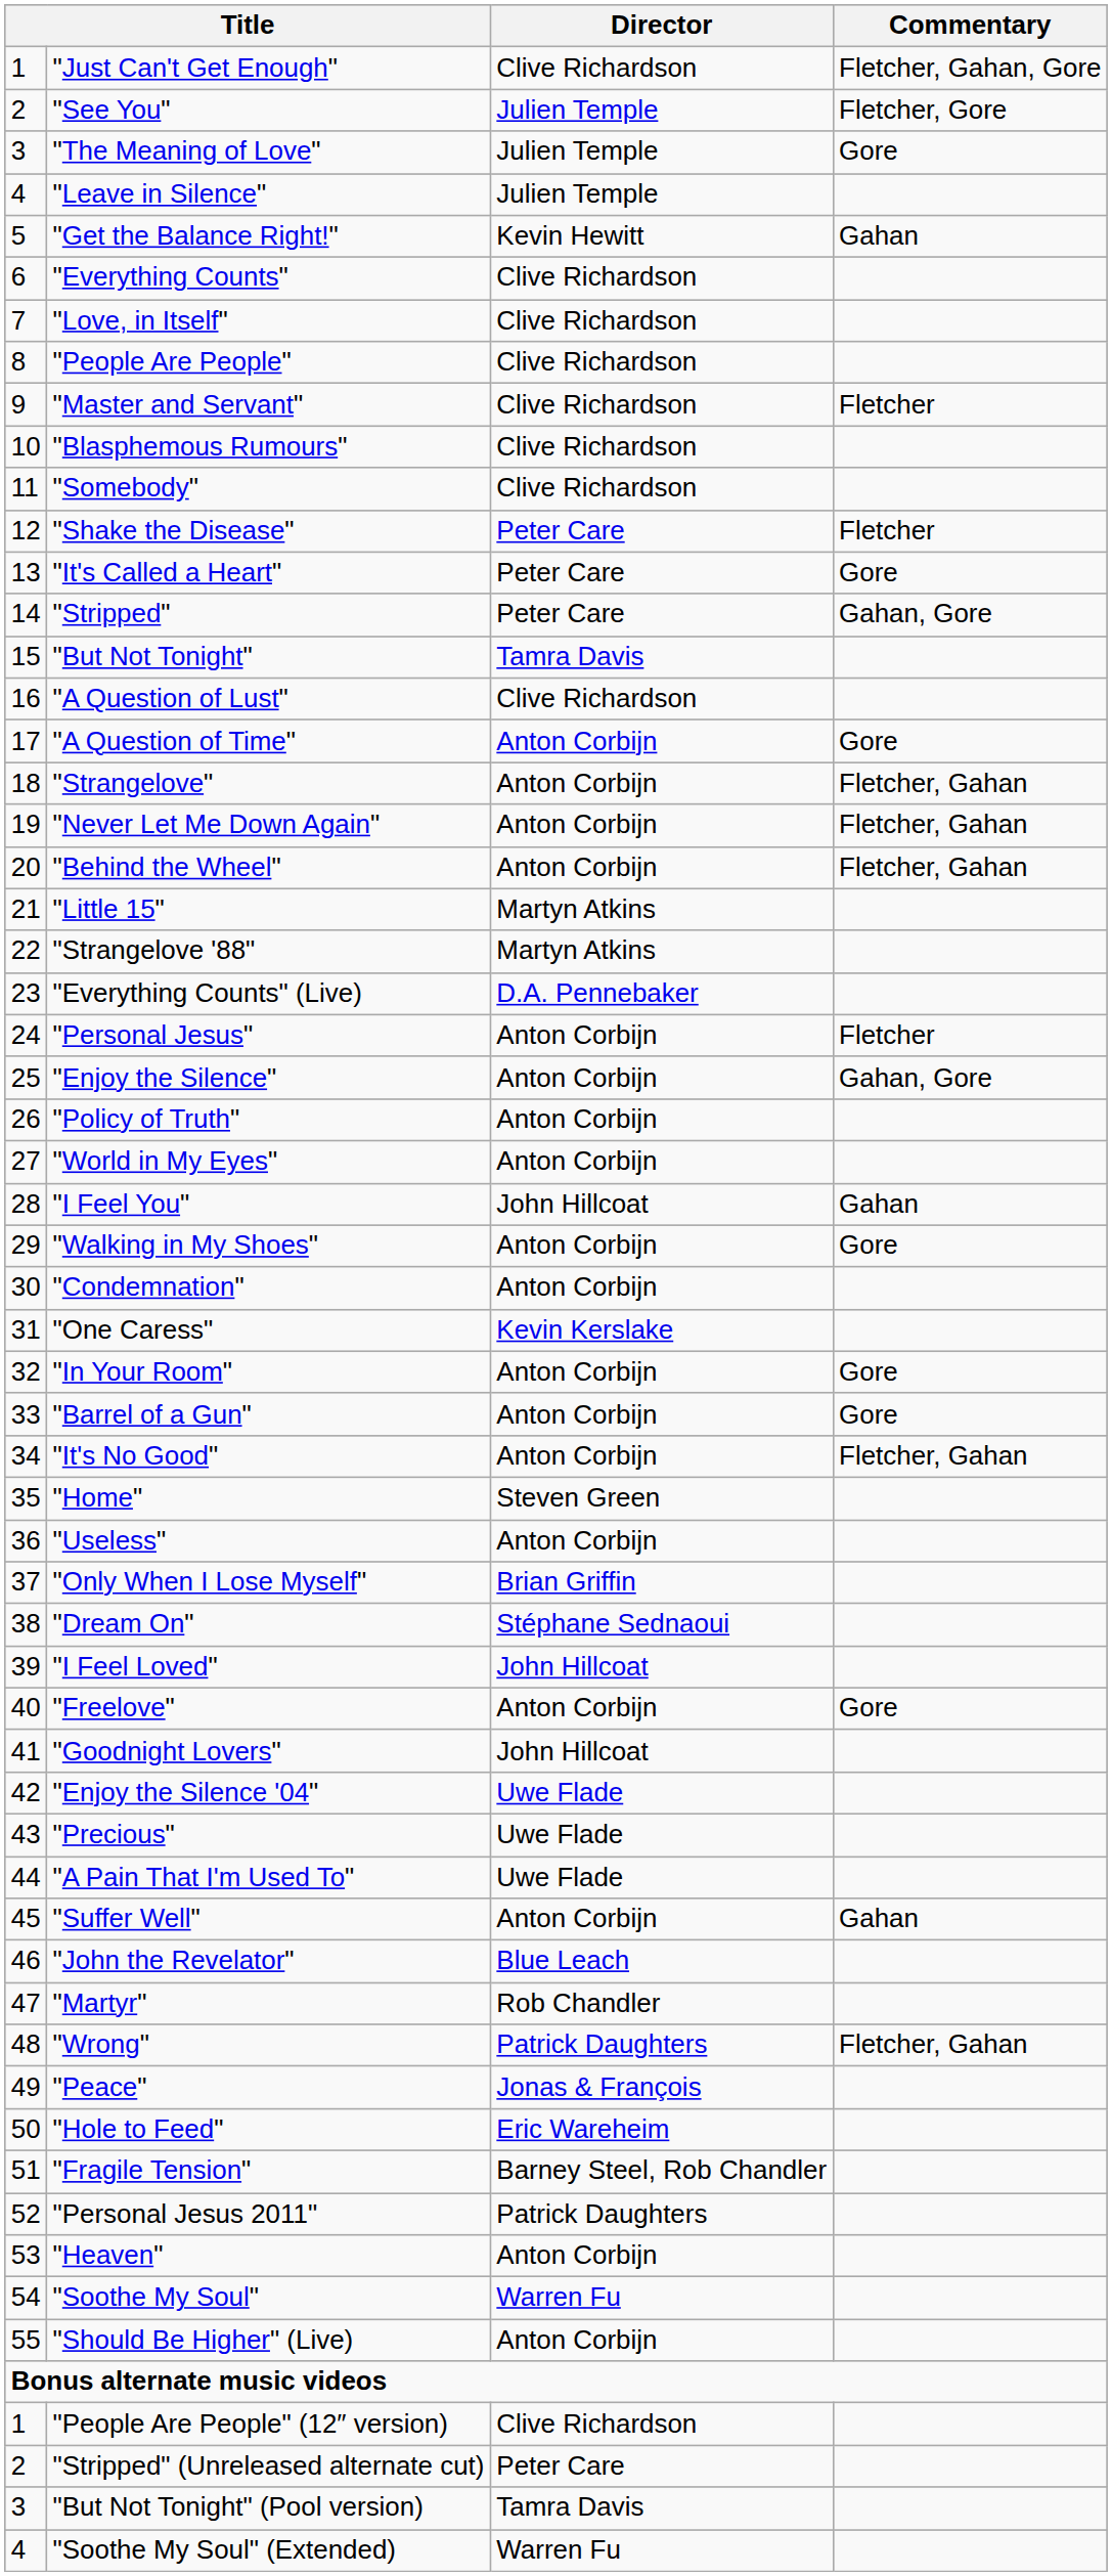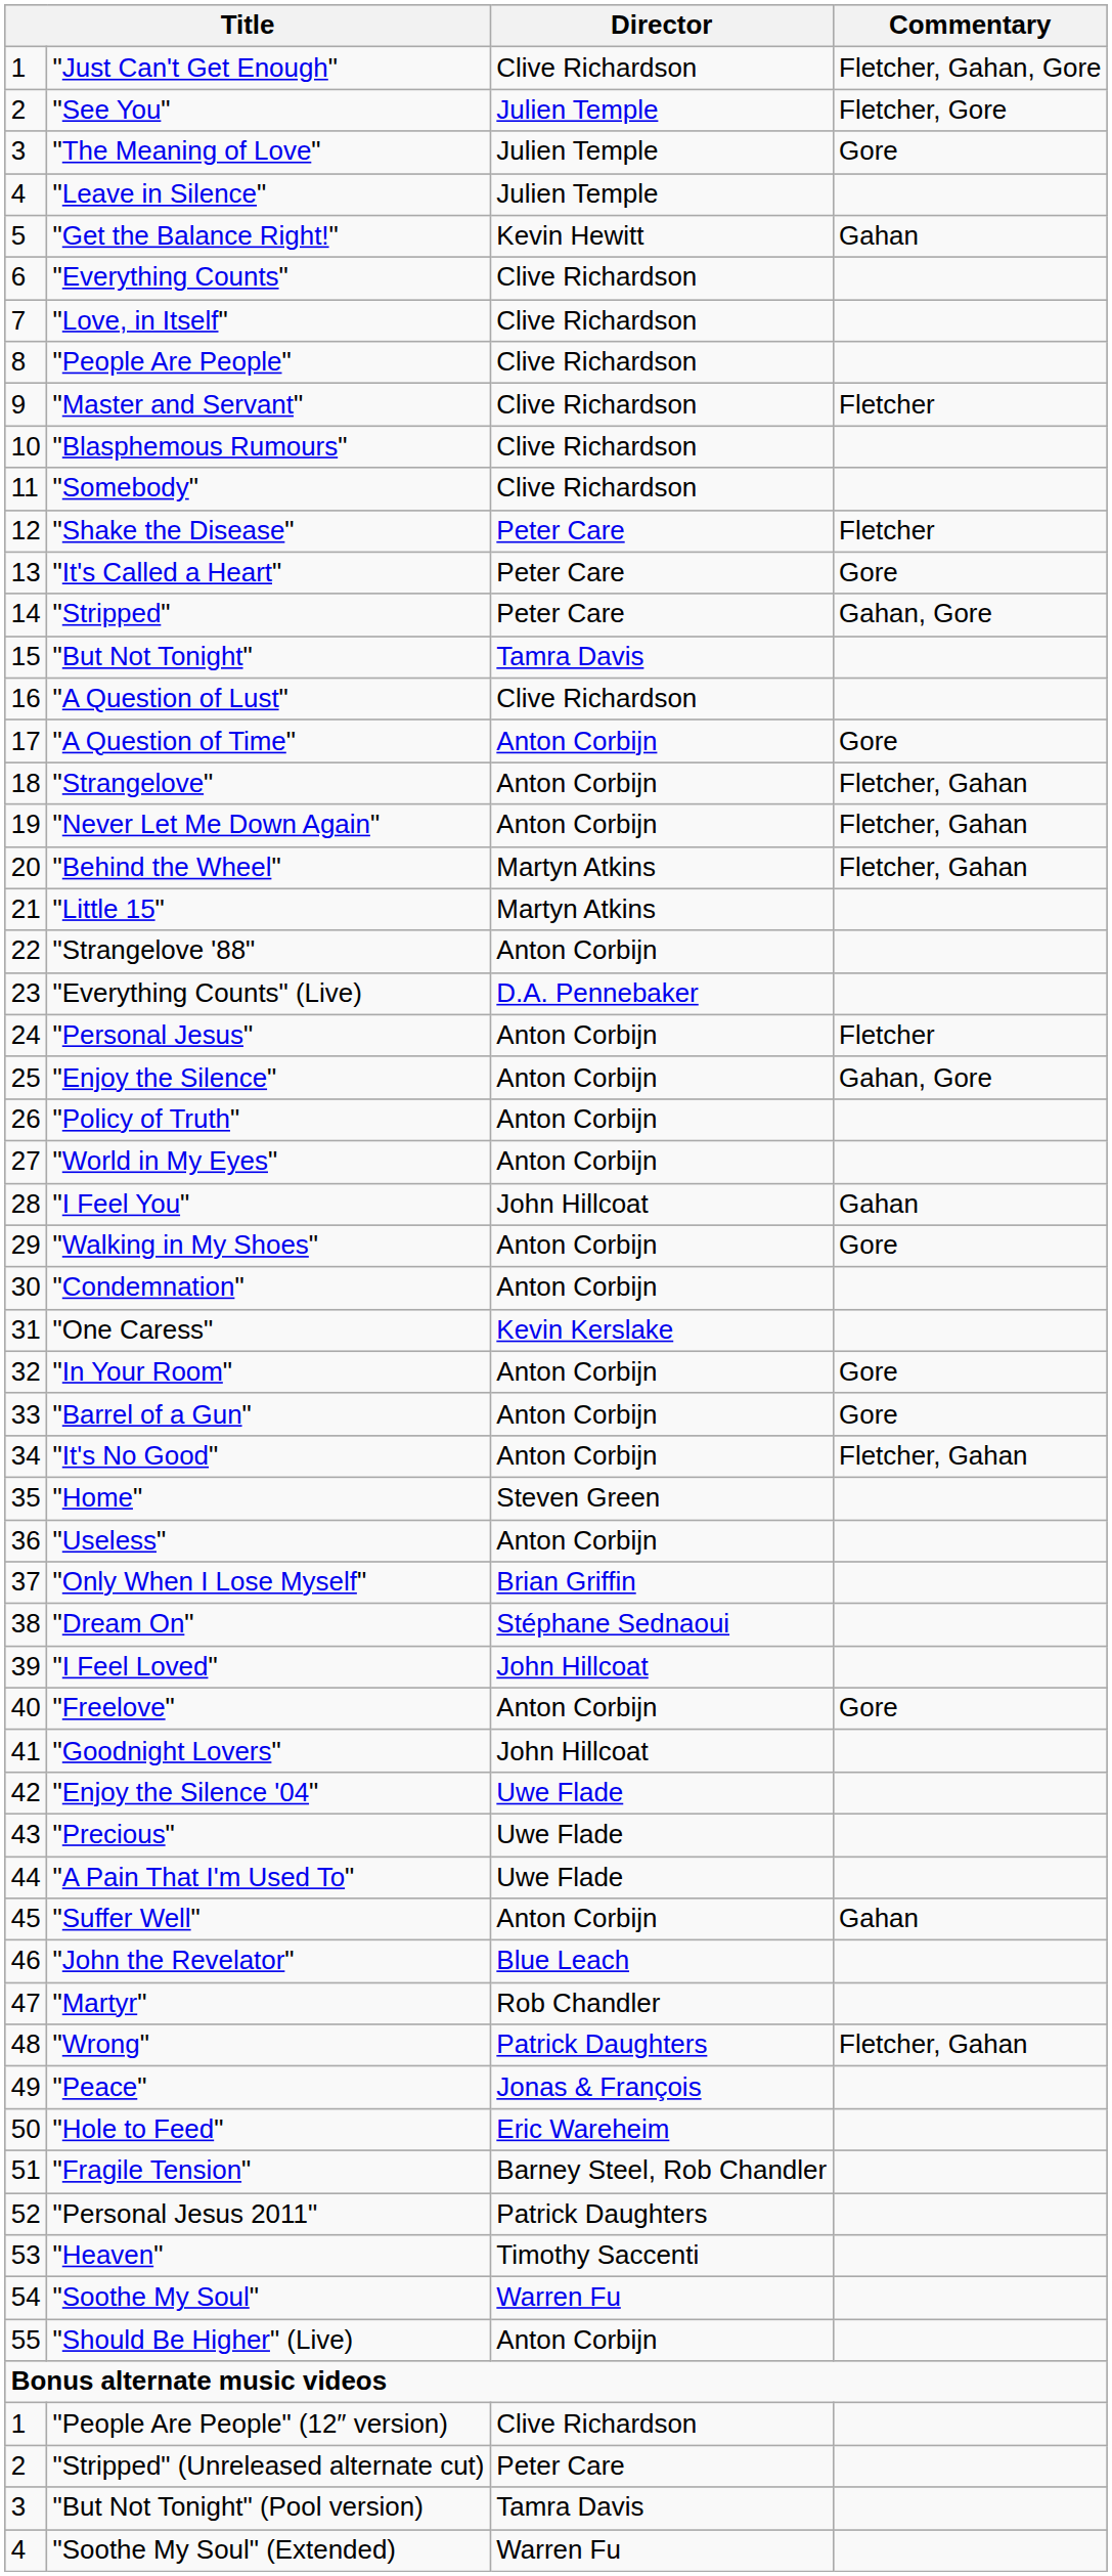"Behind the Wheel" | Director: Anton Corbijn -> Martyn Atkins
"Strangelove '88" | Director: Martyn Atkins -> Anton Corbijn
"Heaven" | Director: Anton Corbijn -> Timothy Saccenti
